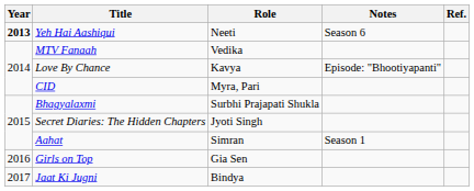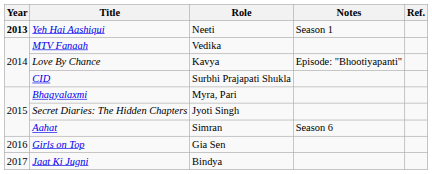Yeh Hai Aashiqui | Notes: Season 6 -> Season 1
CID | Role: Myra, Pari -> Surbhi Prajapati Shukla
Bhagyalaxmi | Role: Surbhi Prajapati Shukla -> Myra, Pari
Aahat | Notes: Season 1 -> Season 6
